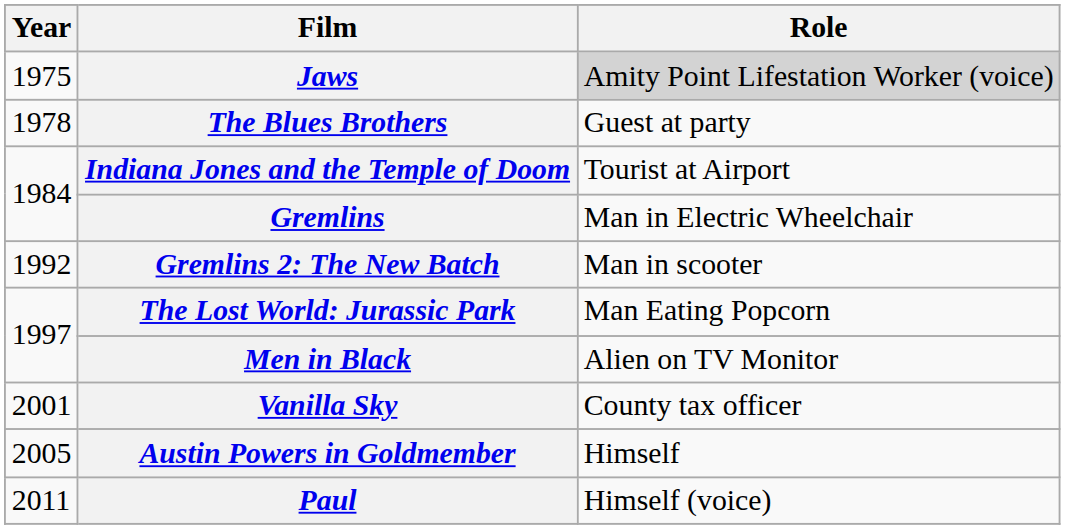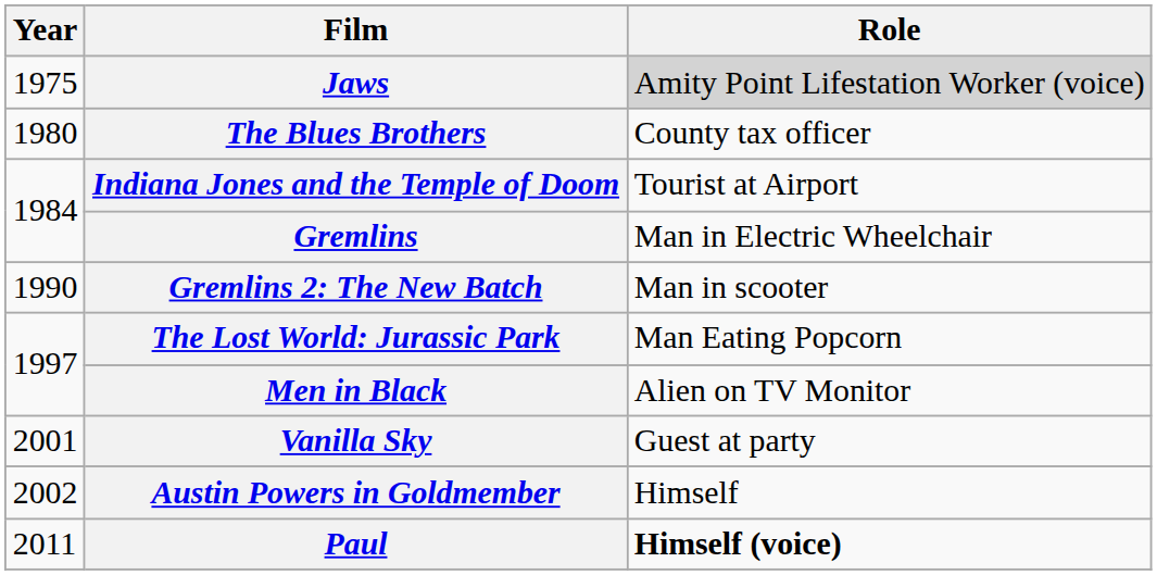The Blues Brothers | Year: 1978 -> 1980
The Blues Brothers | Role: Guest at party -> County tax officer
Gremlins 2: The New Batch | Year: 1992 -> 1990
Vanilla Sky | Role: County tax officer -> Guest at party
Austin Powers in Goldmember | Year: 2005 -> 2002
Paul | Role: normal -> bold
